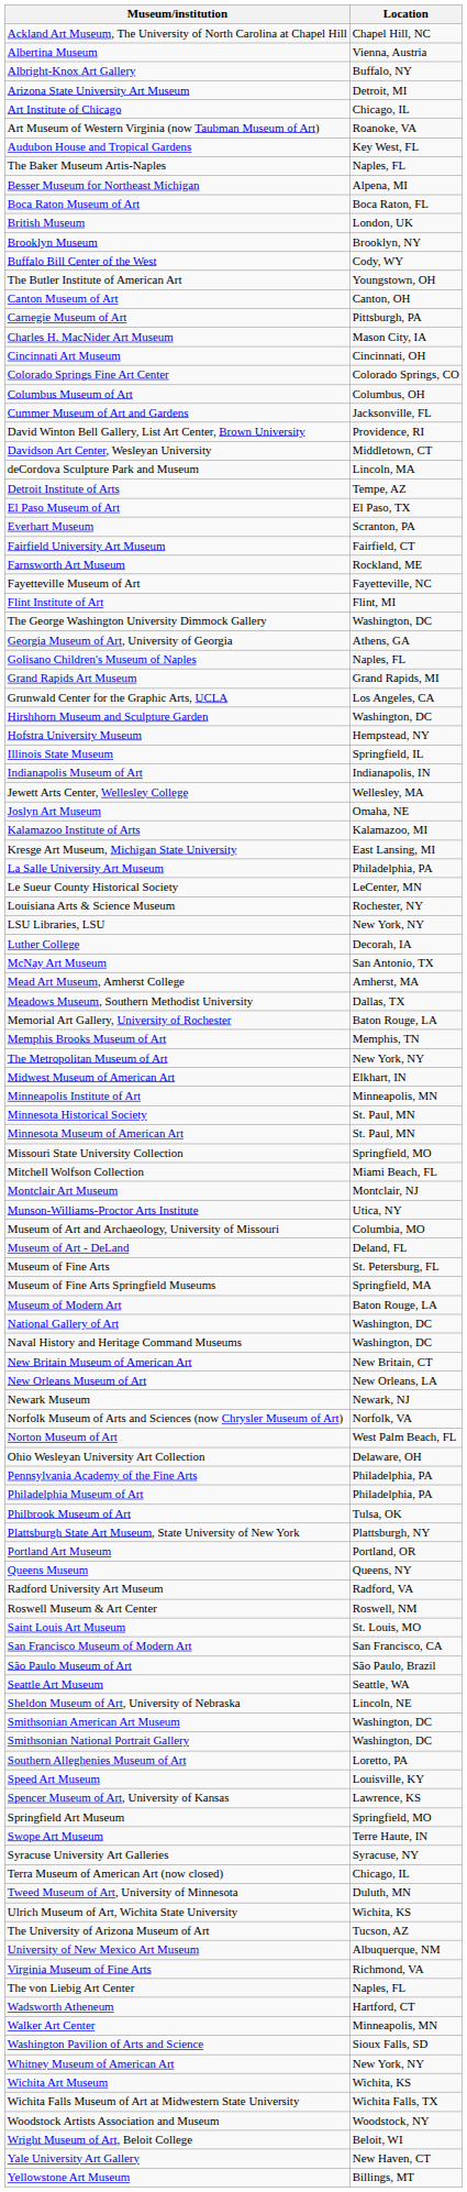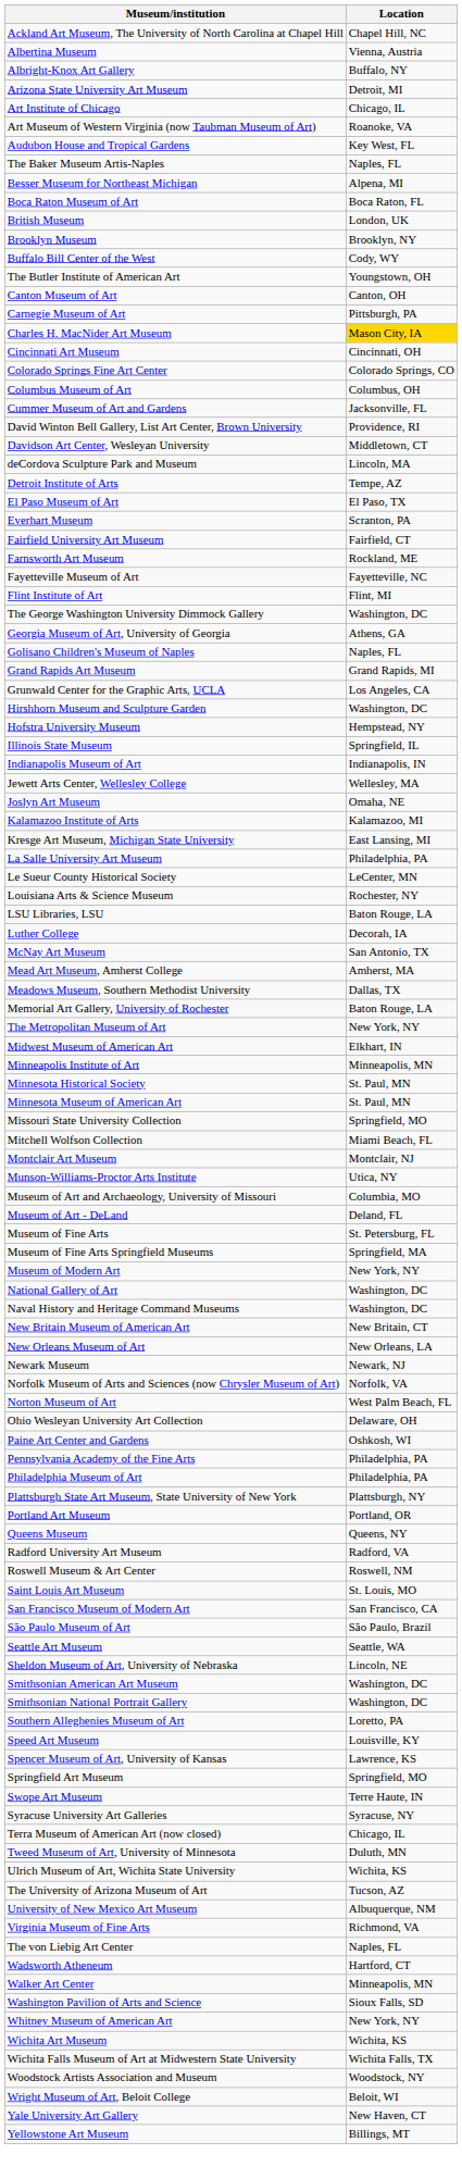Charles H. MacNider Art Museum | Location: no background -> gold background
LSU Libraries, LSU | Location: New York, NY -> Baton Rouge, LA
- row: Memphis Brooks Museum of Art | Memphis, TN
Museum of Modern Art | Location: Baton Rouge, LA -> New York, NY
+ row: Paine Art Center and Gardens | Oshkosh, WI
- row: Philbrook Museum of Art | Tulsa, OK
